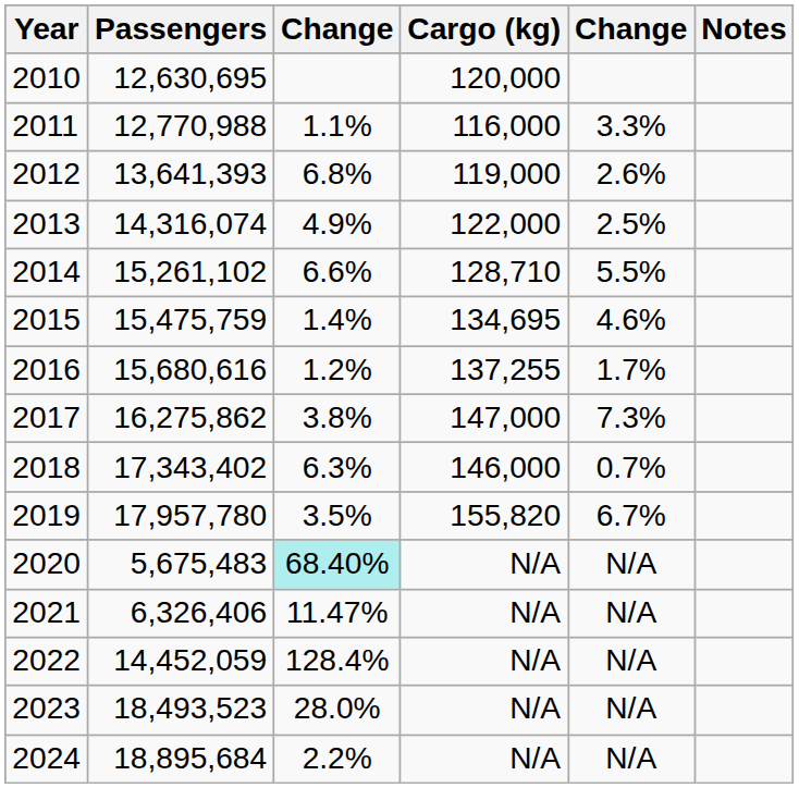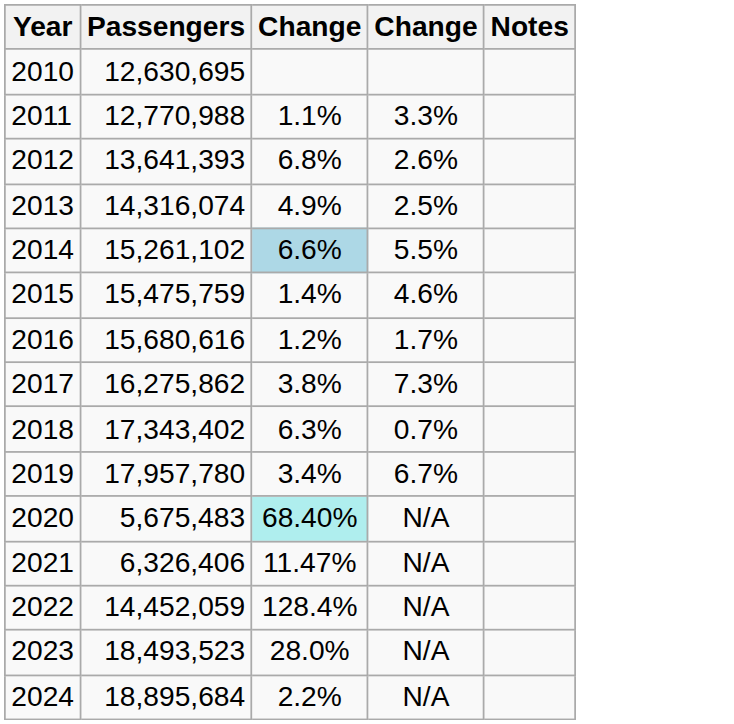- column: Cargo (kg) | 120,000 | 116,000 | 119,000 | 122,000 | 128,710 | 134,695 | 137,255 | 147,000 | 146,000 | 155,820 | N/A | N/A | N/A | N/A | N/A
2014 | column 3: no background -> lightblue background
2019 | column 3: 3.5% -> 3.4%
